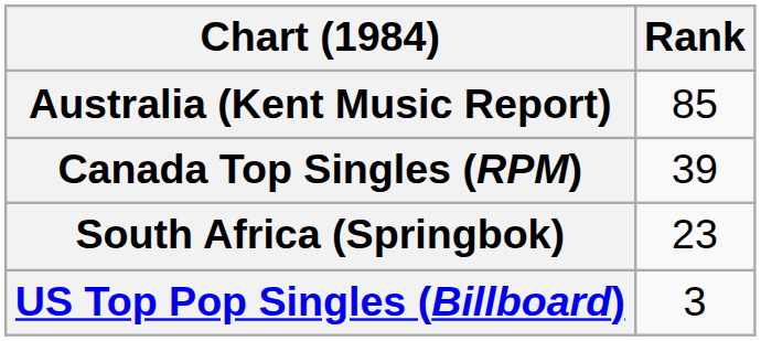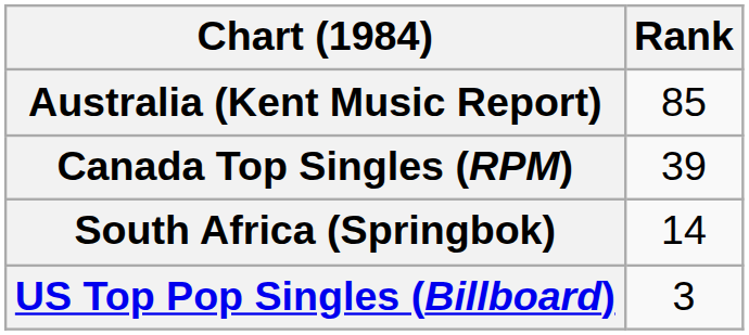South Africa (Springbok) | Rank: 23 -> 14
